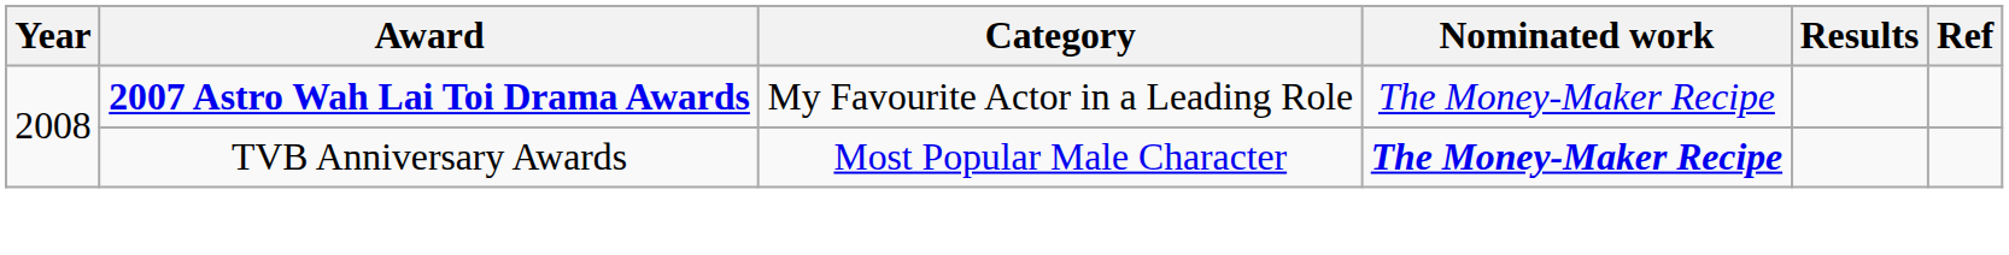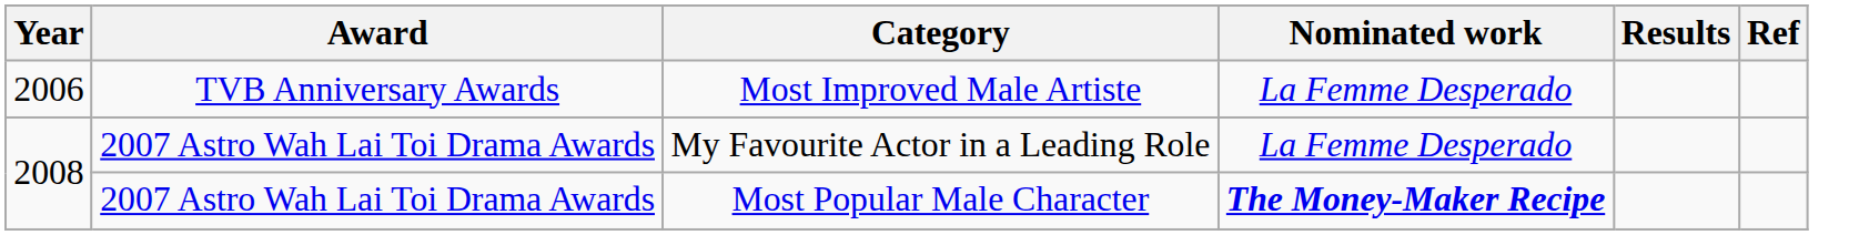+ row: 2006 | TVB Anniversary Awards | Most Improved Male Artiste | La Femme Desperado
My Favourite Actor in a Leading Role | Award: bold -> normal
My Favourite Actor in a Leading Role | Nominated work: The Money-Maker Recipe -> La Femme Desperado
Most Popular Male Character | Award: TVB Anniversary Awards -> 2007 Astro Wah Lai Toi Drama Awards
